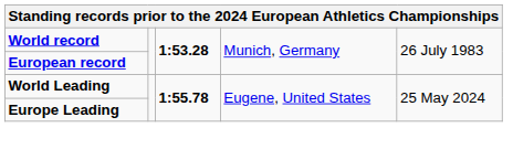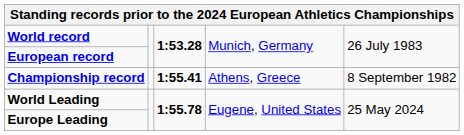+ row: Championship record | 1:55.41 | Athens, Greece | 8 September 1982
